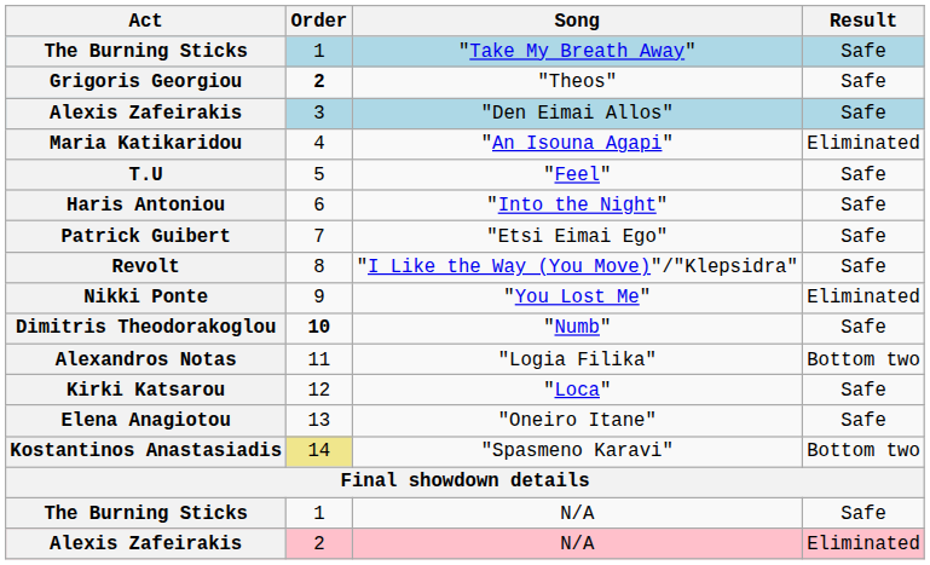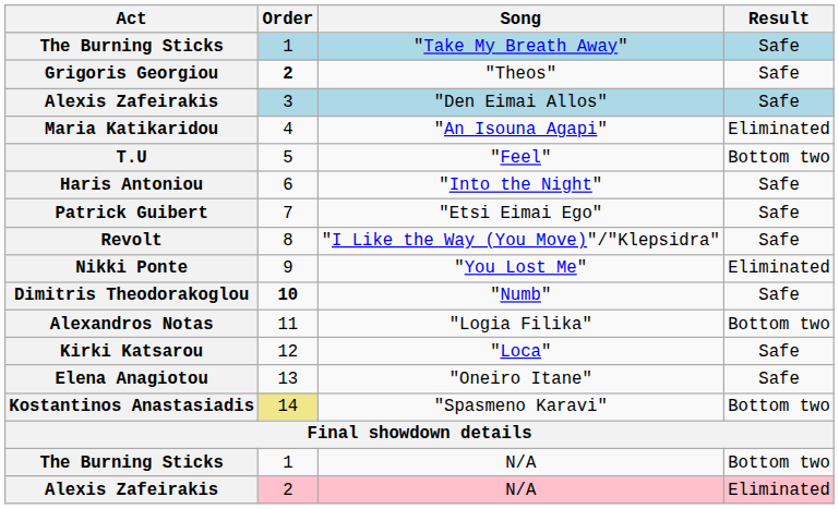"Feel" | Result: Safe -> Bottom two
The Burning Sticks / N/A | Result: Safe -> Bottom two
